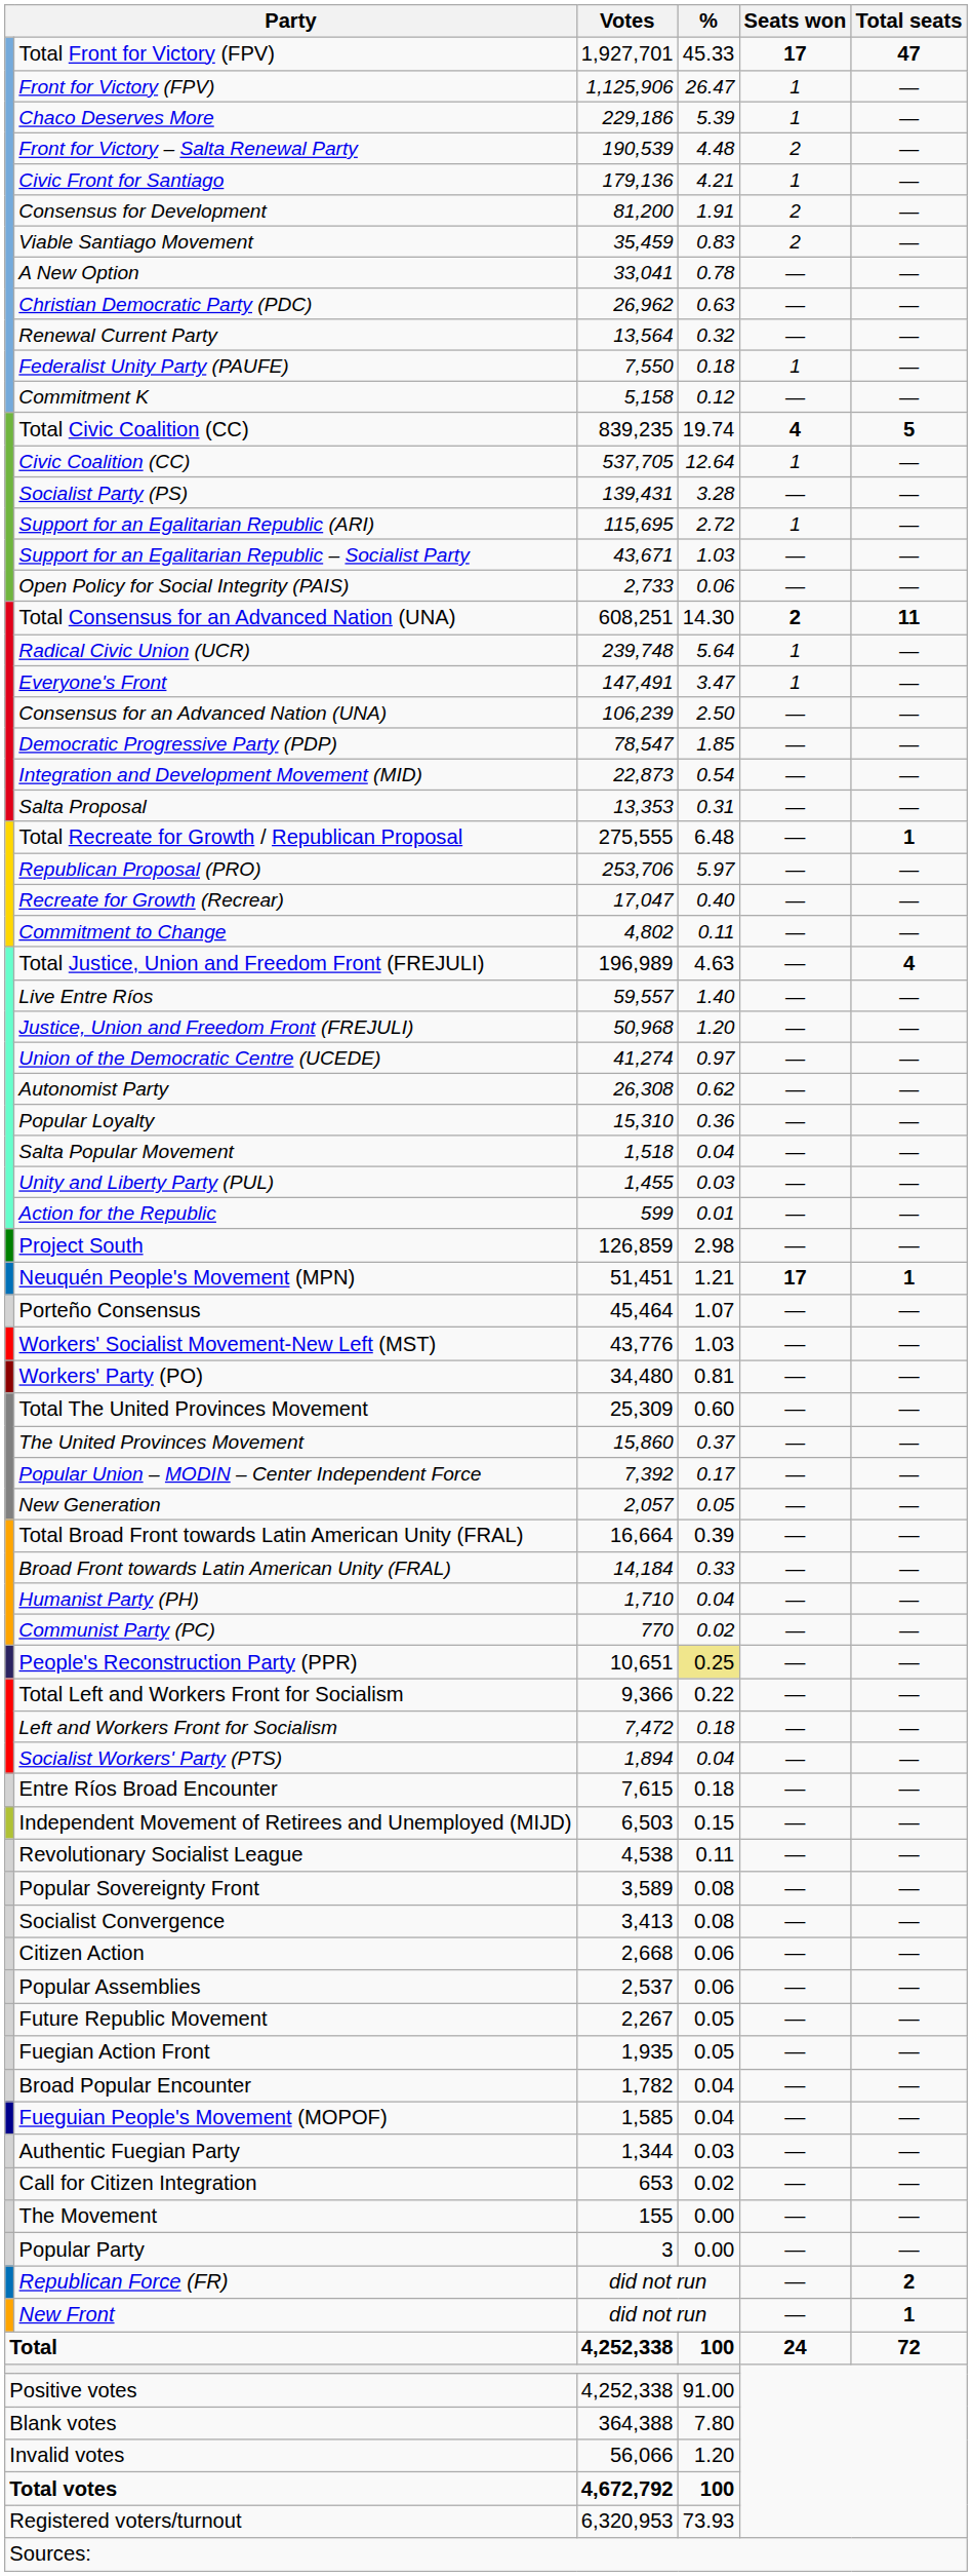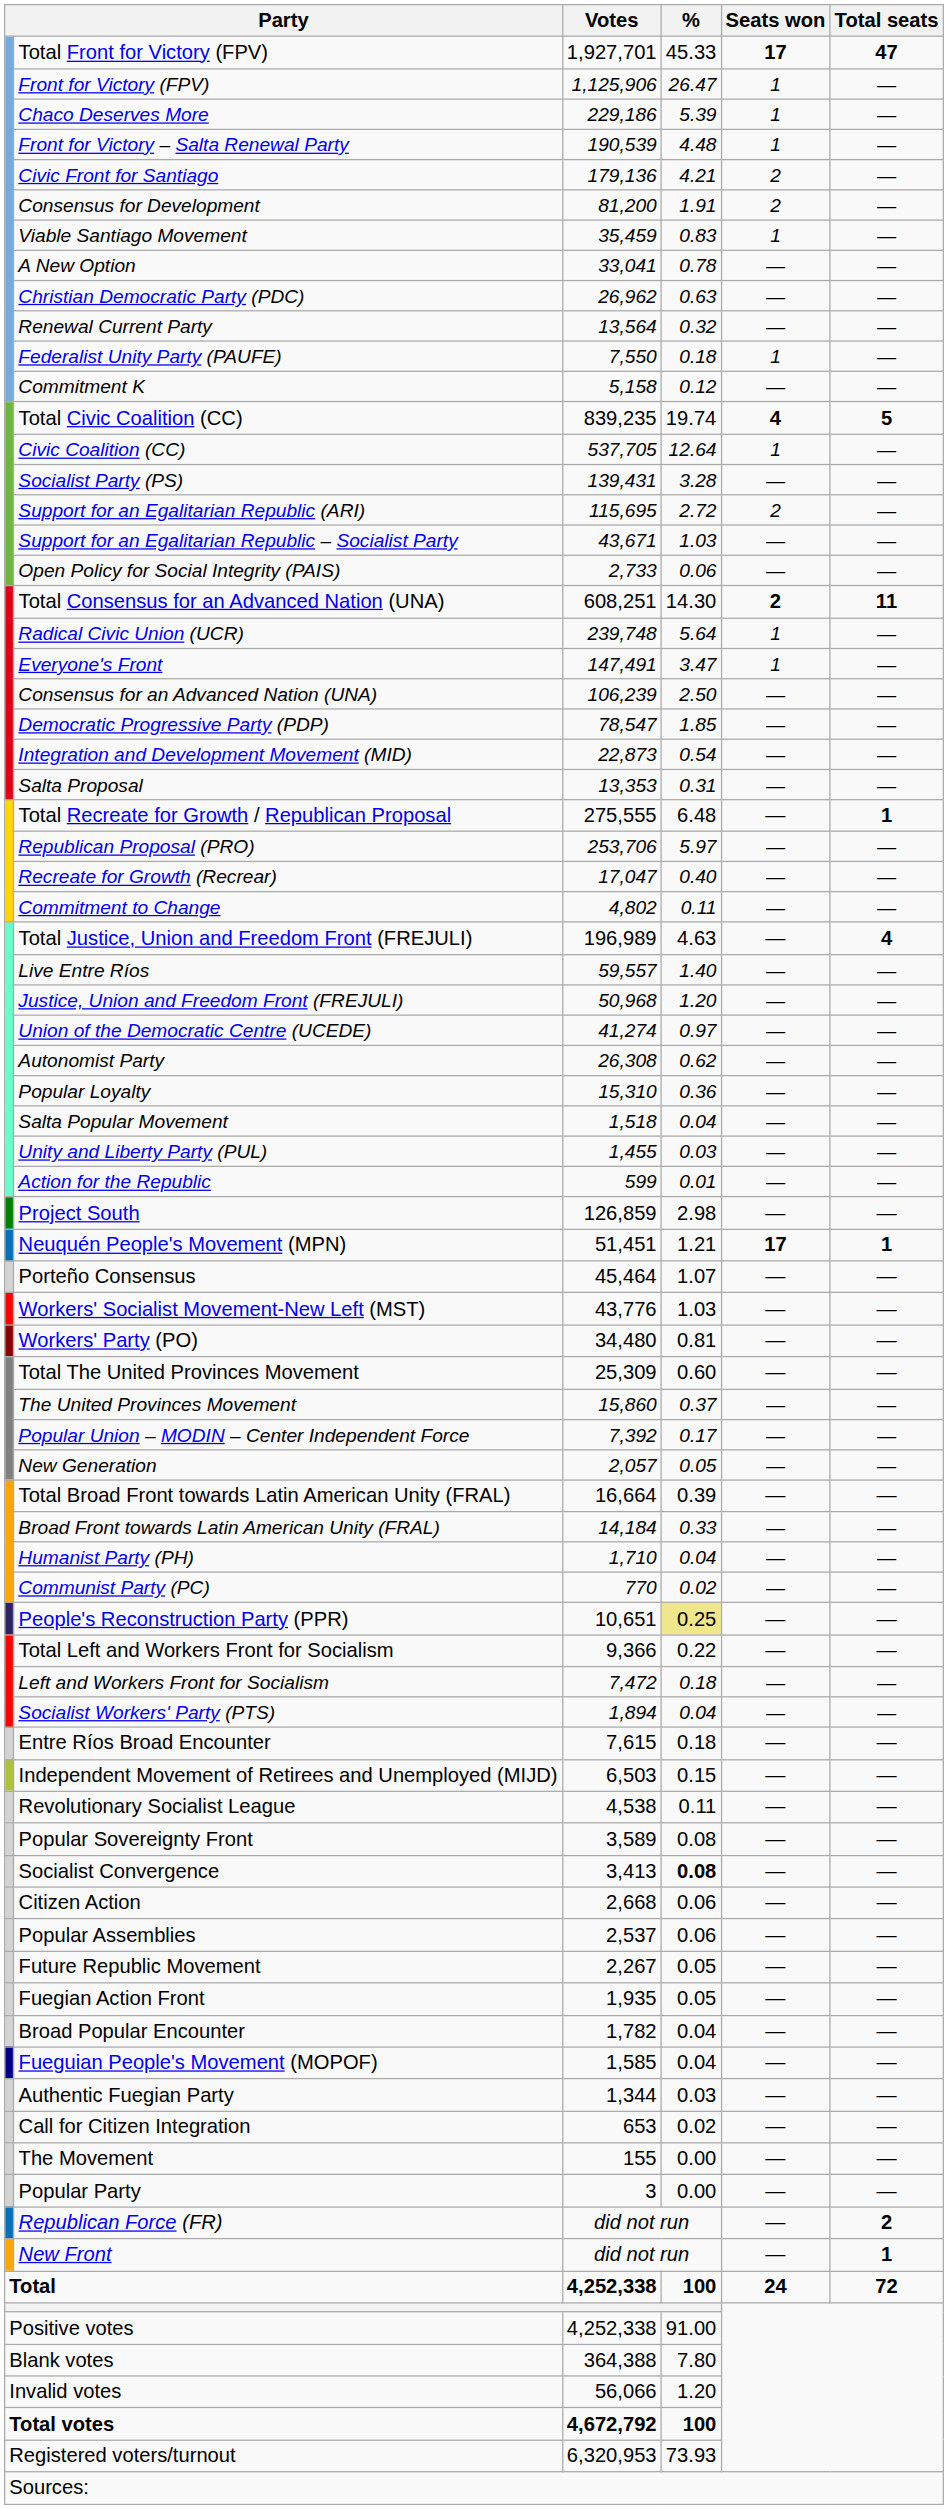Front for Victory – Salta Renewal Party | Seats won: 2 -> 1
Civic Front for Santiago | Seats won: 1 -> 2
Viable Santiago Movement | Seats won: 2 -> 1
Support for an Egalitarian Republic (ARI) | Seats won: 1 -> 2
Socialist Convergence | %: normal -> bold
